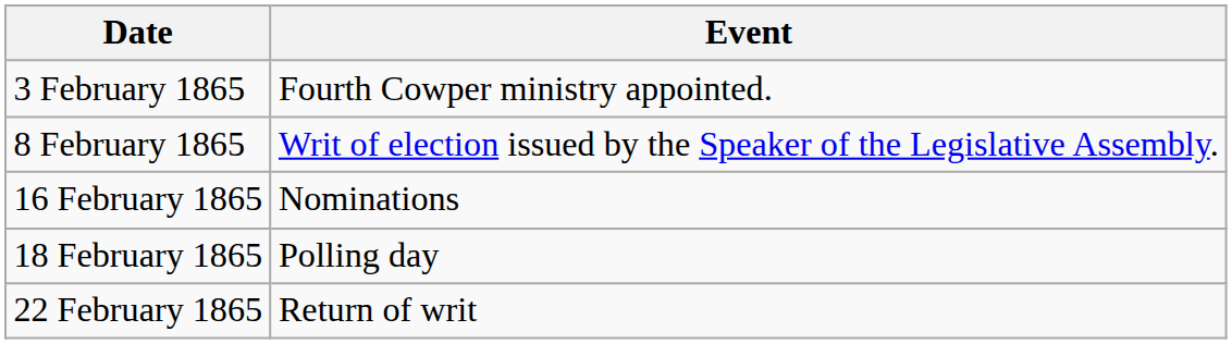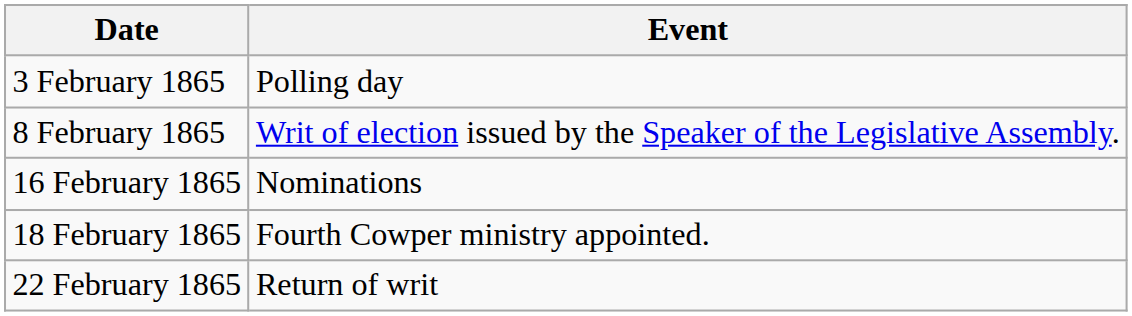3 February 1865 | Event: Fourth Cowper ministry appointed. -> Polling day
18 February 1865 | Event: Polling day -> Fourth Cowper ministry appointed.
